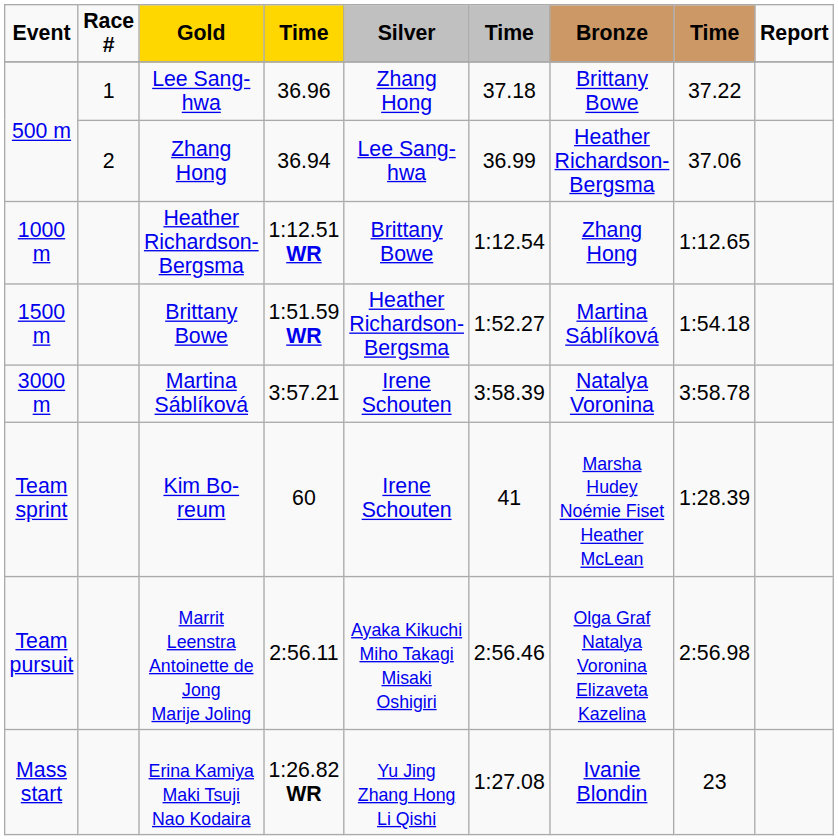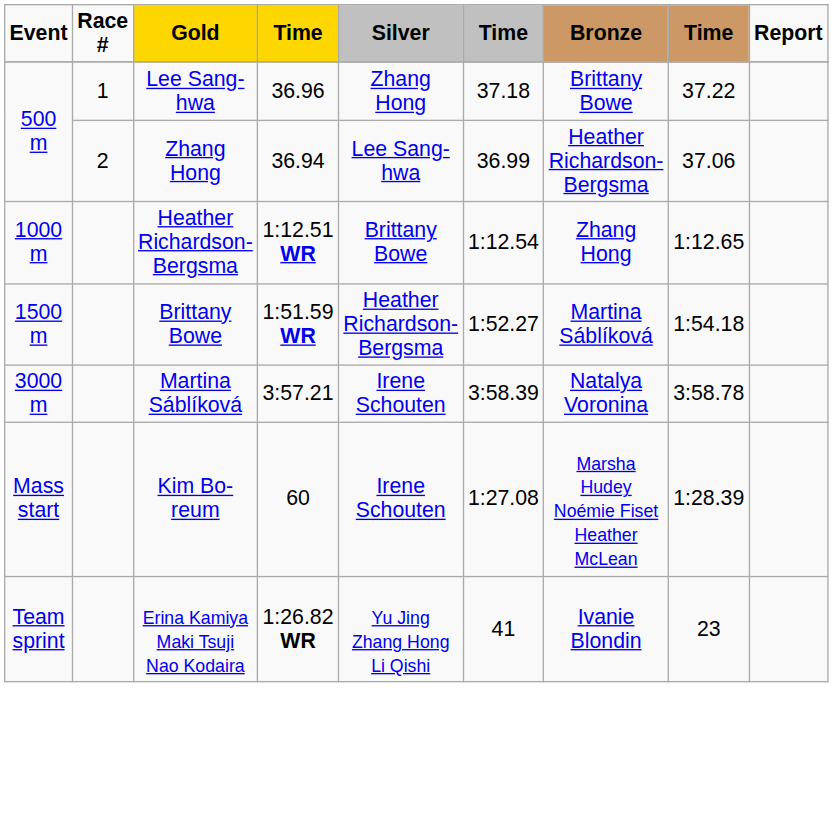Kim Bo-reum | Event: Team sprint -> Mass start
Kim Bo-reum | column 6: 41 -> 1:27.08
- row: Team pursuit | Marrit Leenstra Antoinette de Jong Marije Joling | 2:56.11 | Ayaka Kikuchi Miho Takagi Misaki Oshigiri | 2:56.46 | Olga Graf Natalya Voronina Elizaveta Kazelina | 2:56.98
Erina Kamiya Maki Tsuji Nao Kodaira | Event: Mass start -> Team sprint
Erina Kamiya Maki Tsuji Nao Kodaira | column 6: 1:27.08 -> 41
